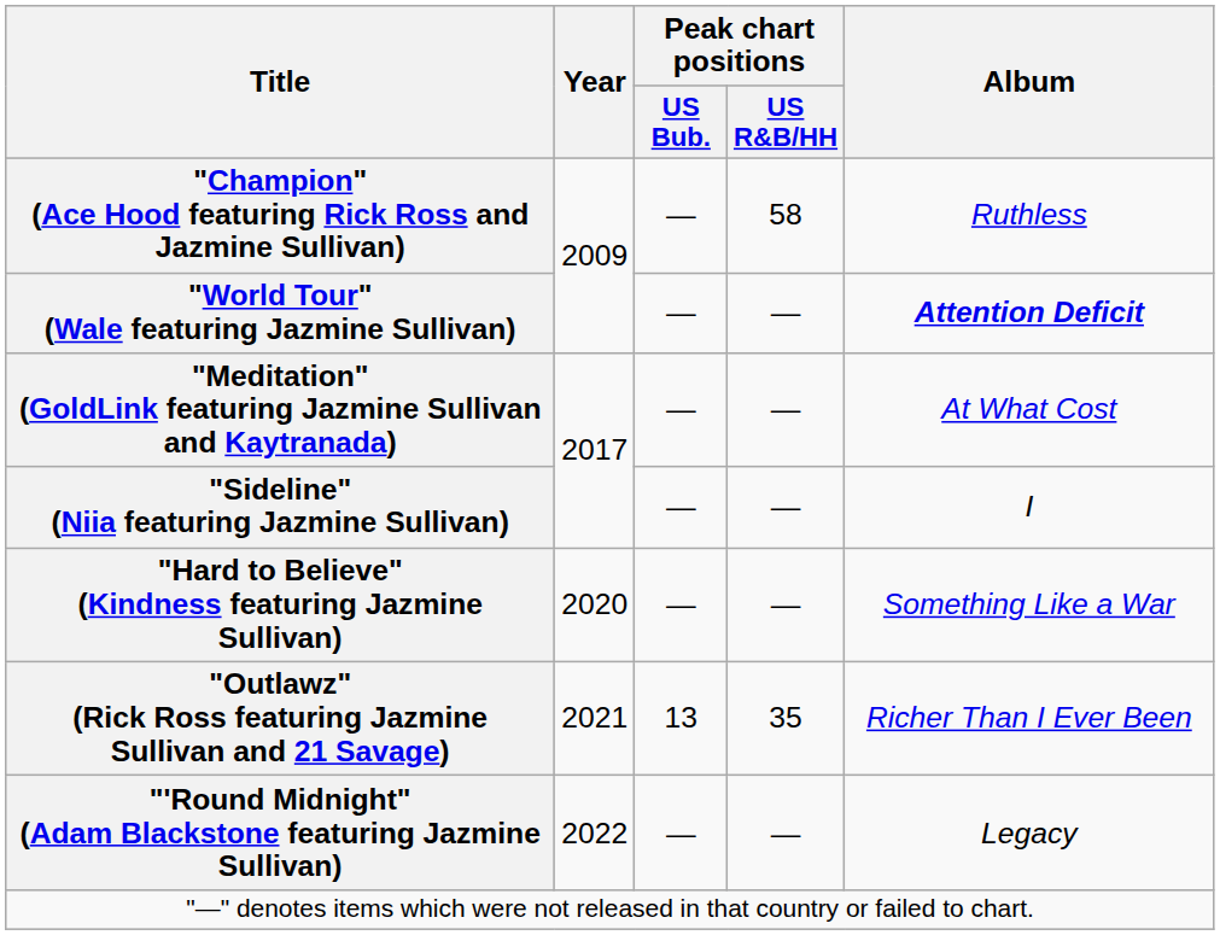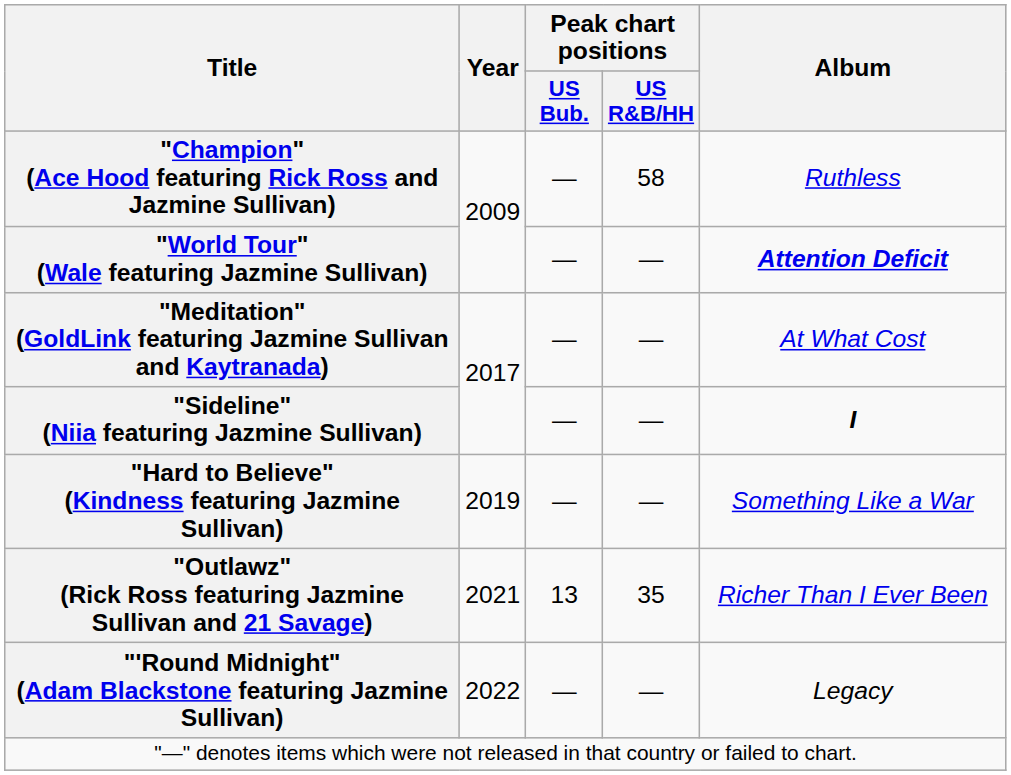"Sideline" (Niia featuring Jazmine Sullivan) | Album: normal -> bold
"Hard to Believe" (Kindness featuring Jazmine Sullivan) | Year: 2020 -> 2019
